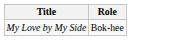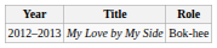+ column: Year | 2012–2013
